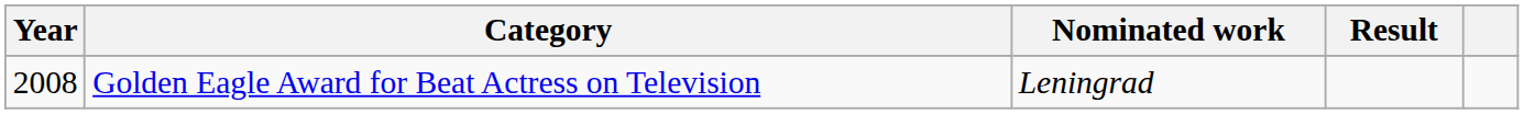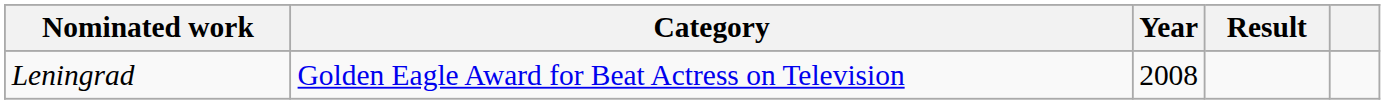columns swapped: Year <-> Nominated work
